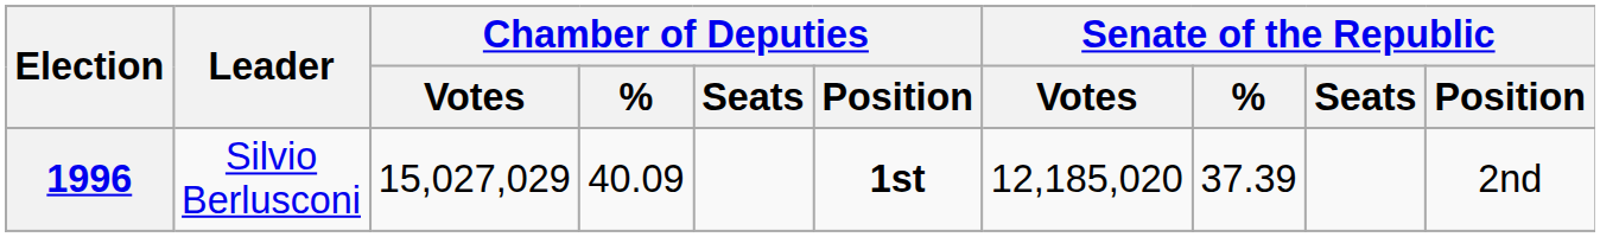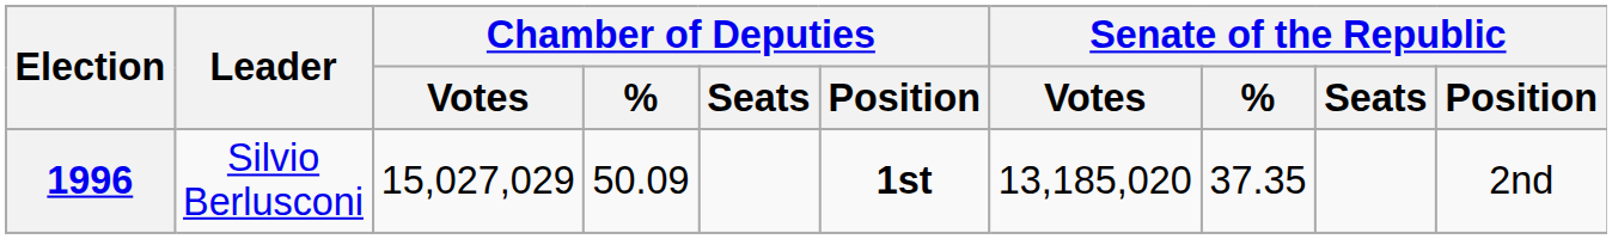1996 | Chamber of Deputies / %: 40.09 -> 50.09
1996 | Senate of the Republic / Votes: 12,185,020 -> 13,185,020
1996 | Senate of the Republic / %: 37.39 -> 37.35
